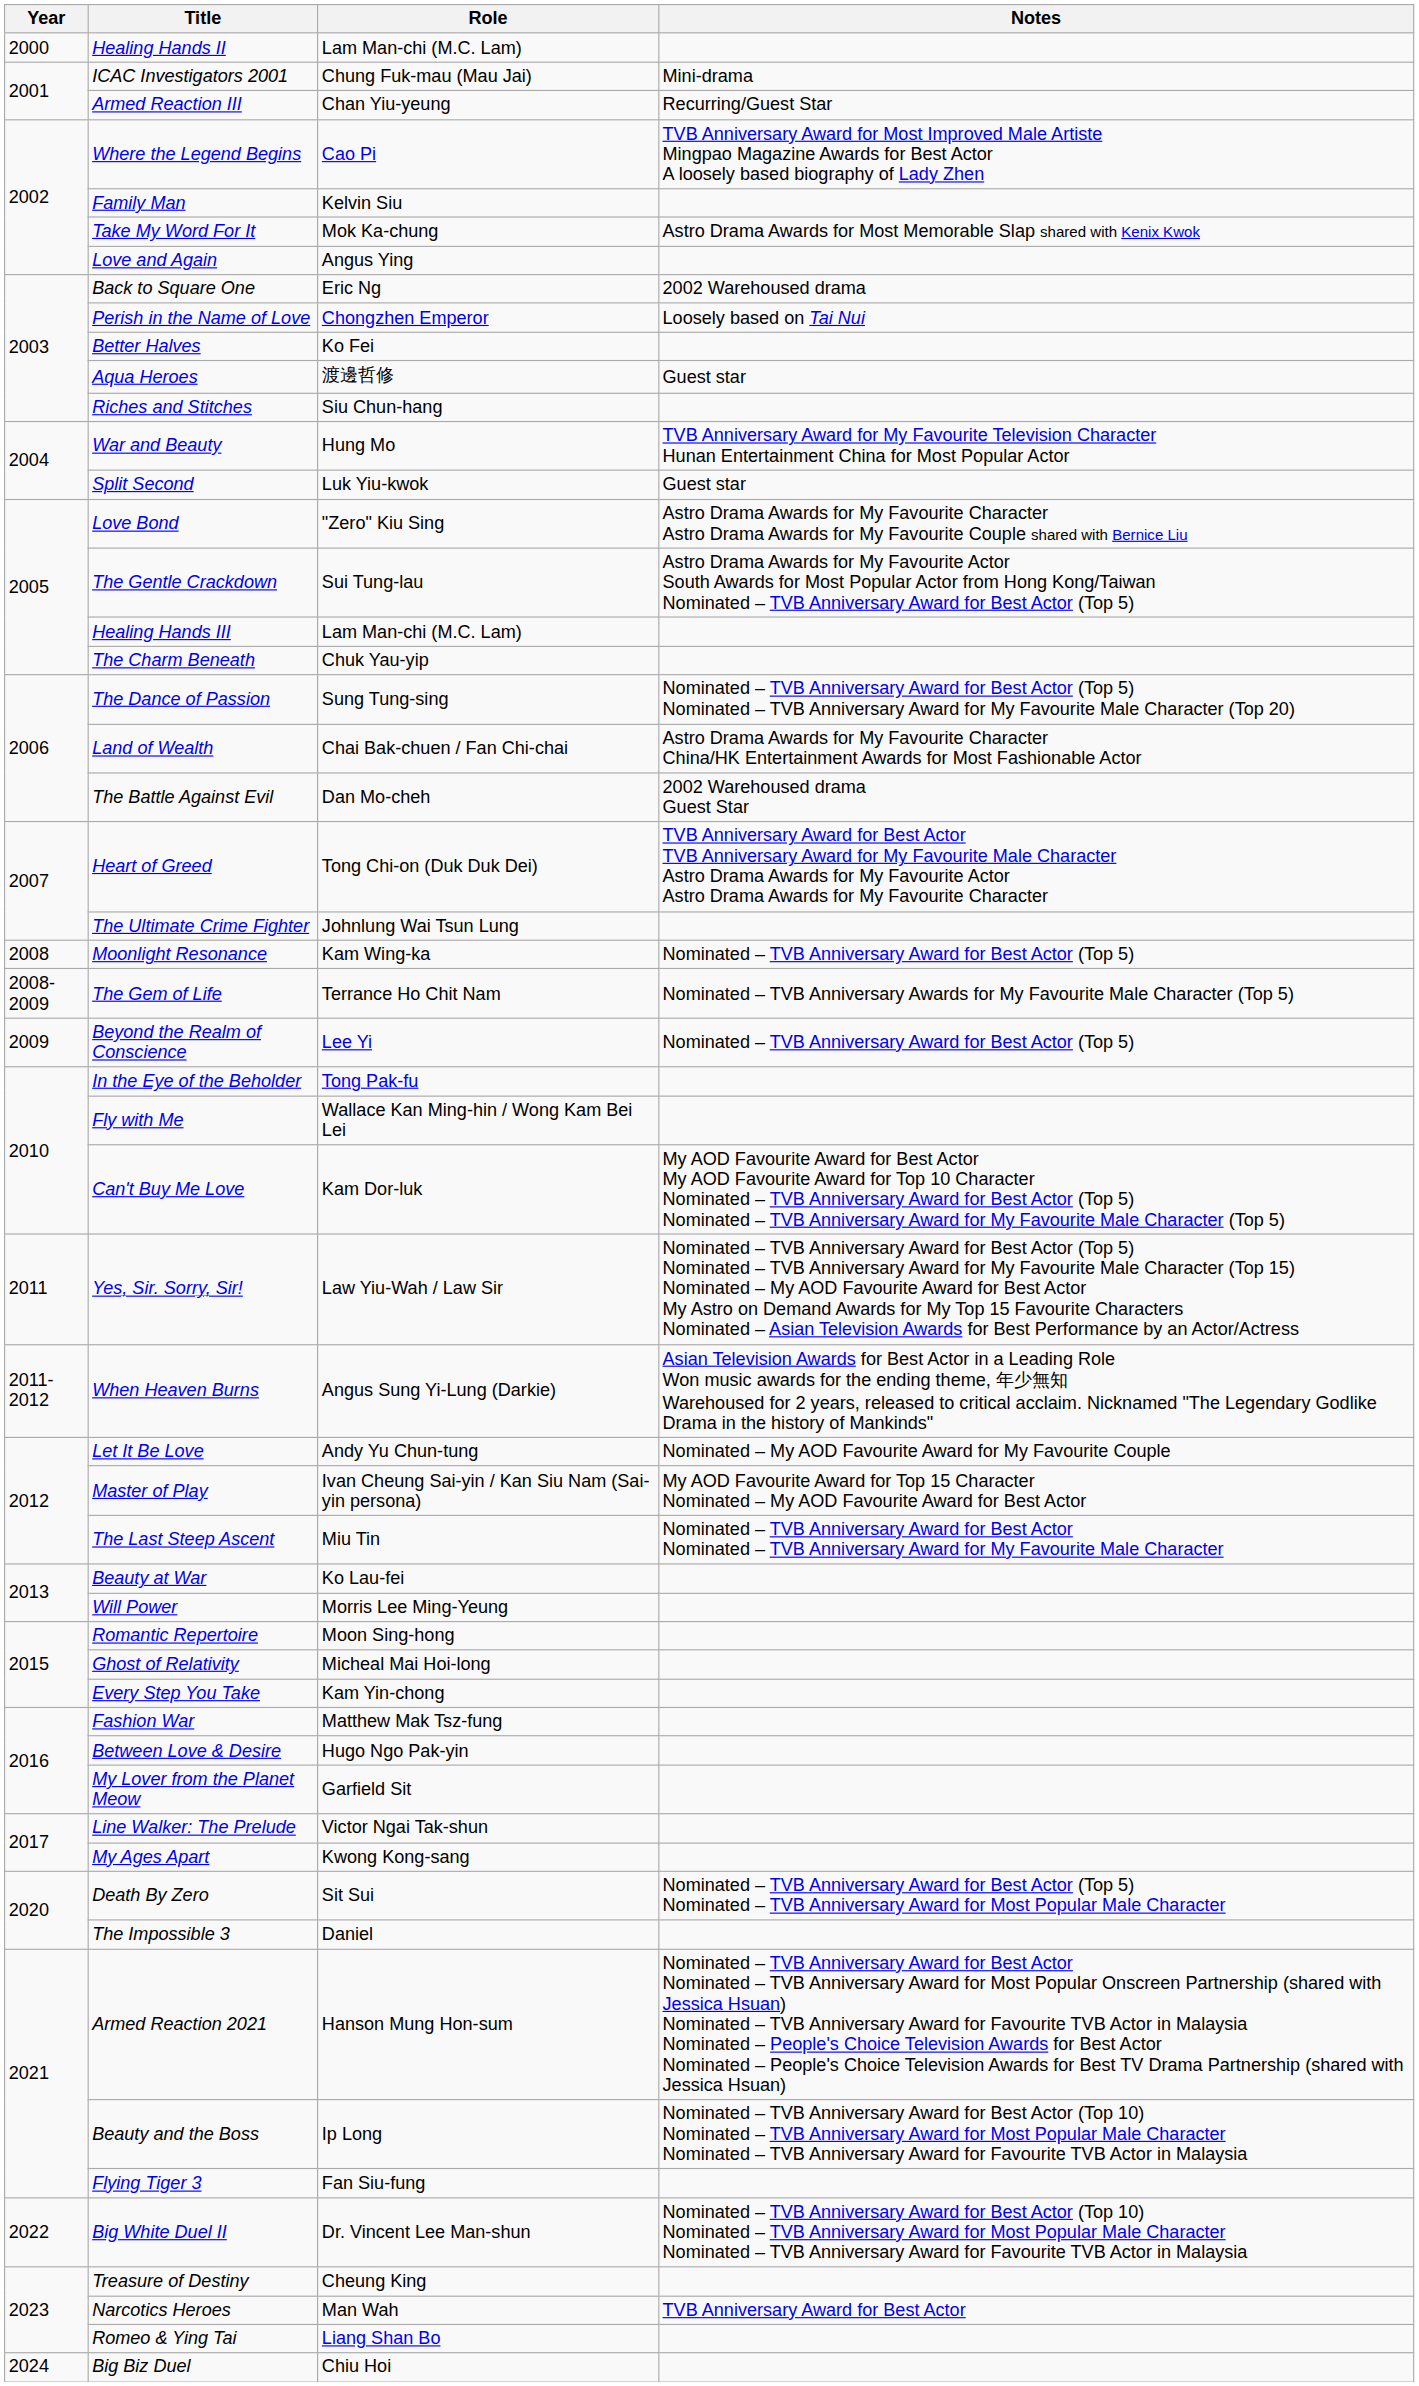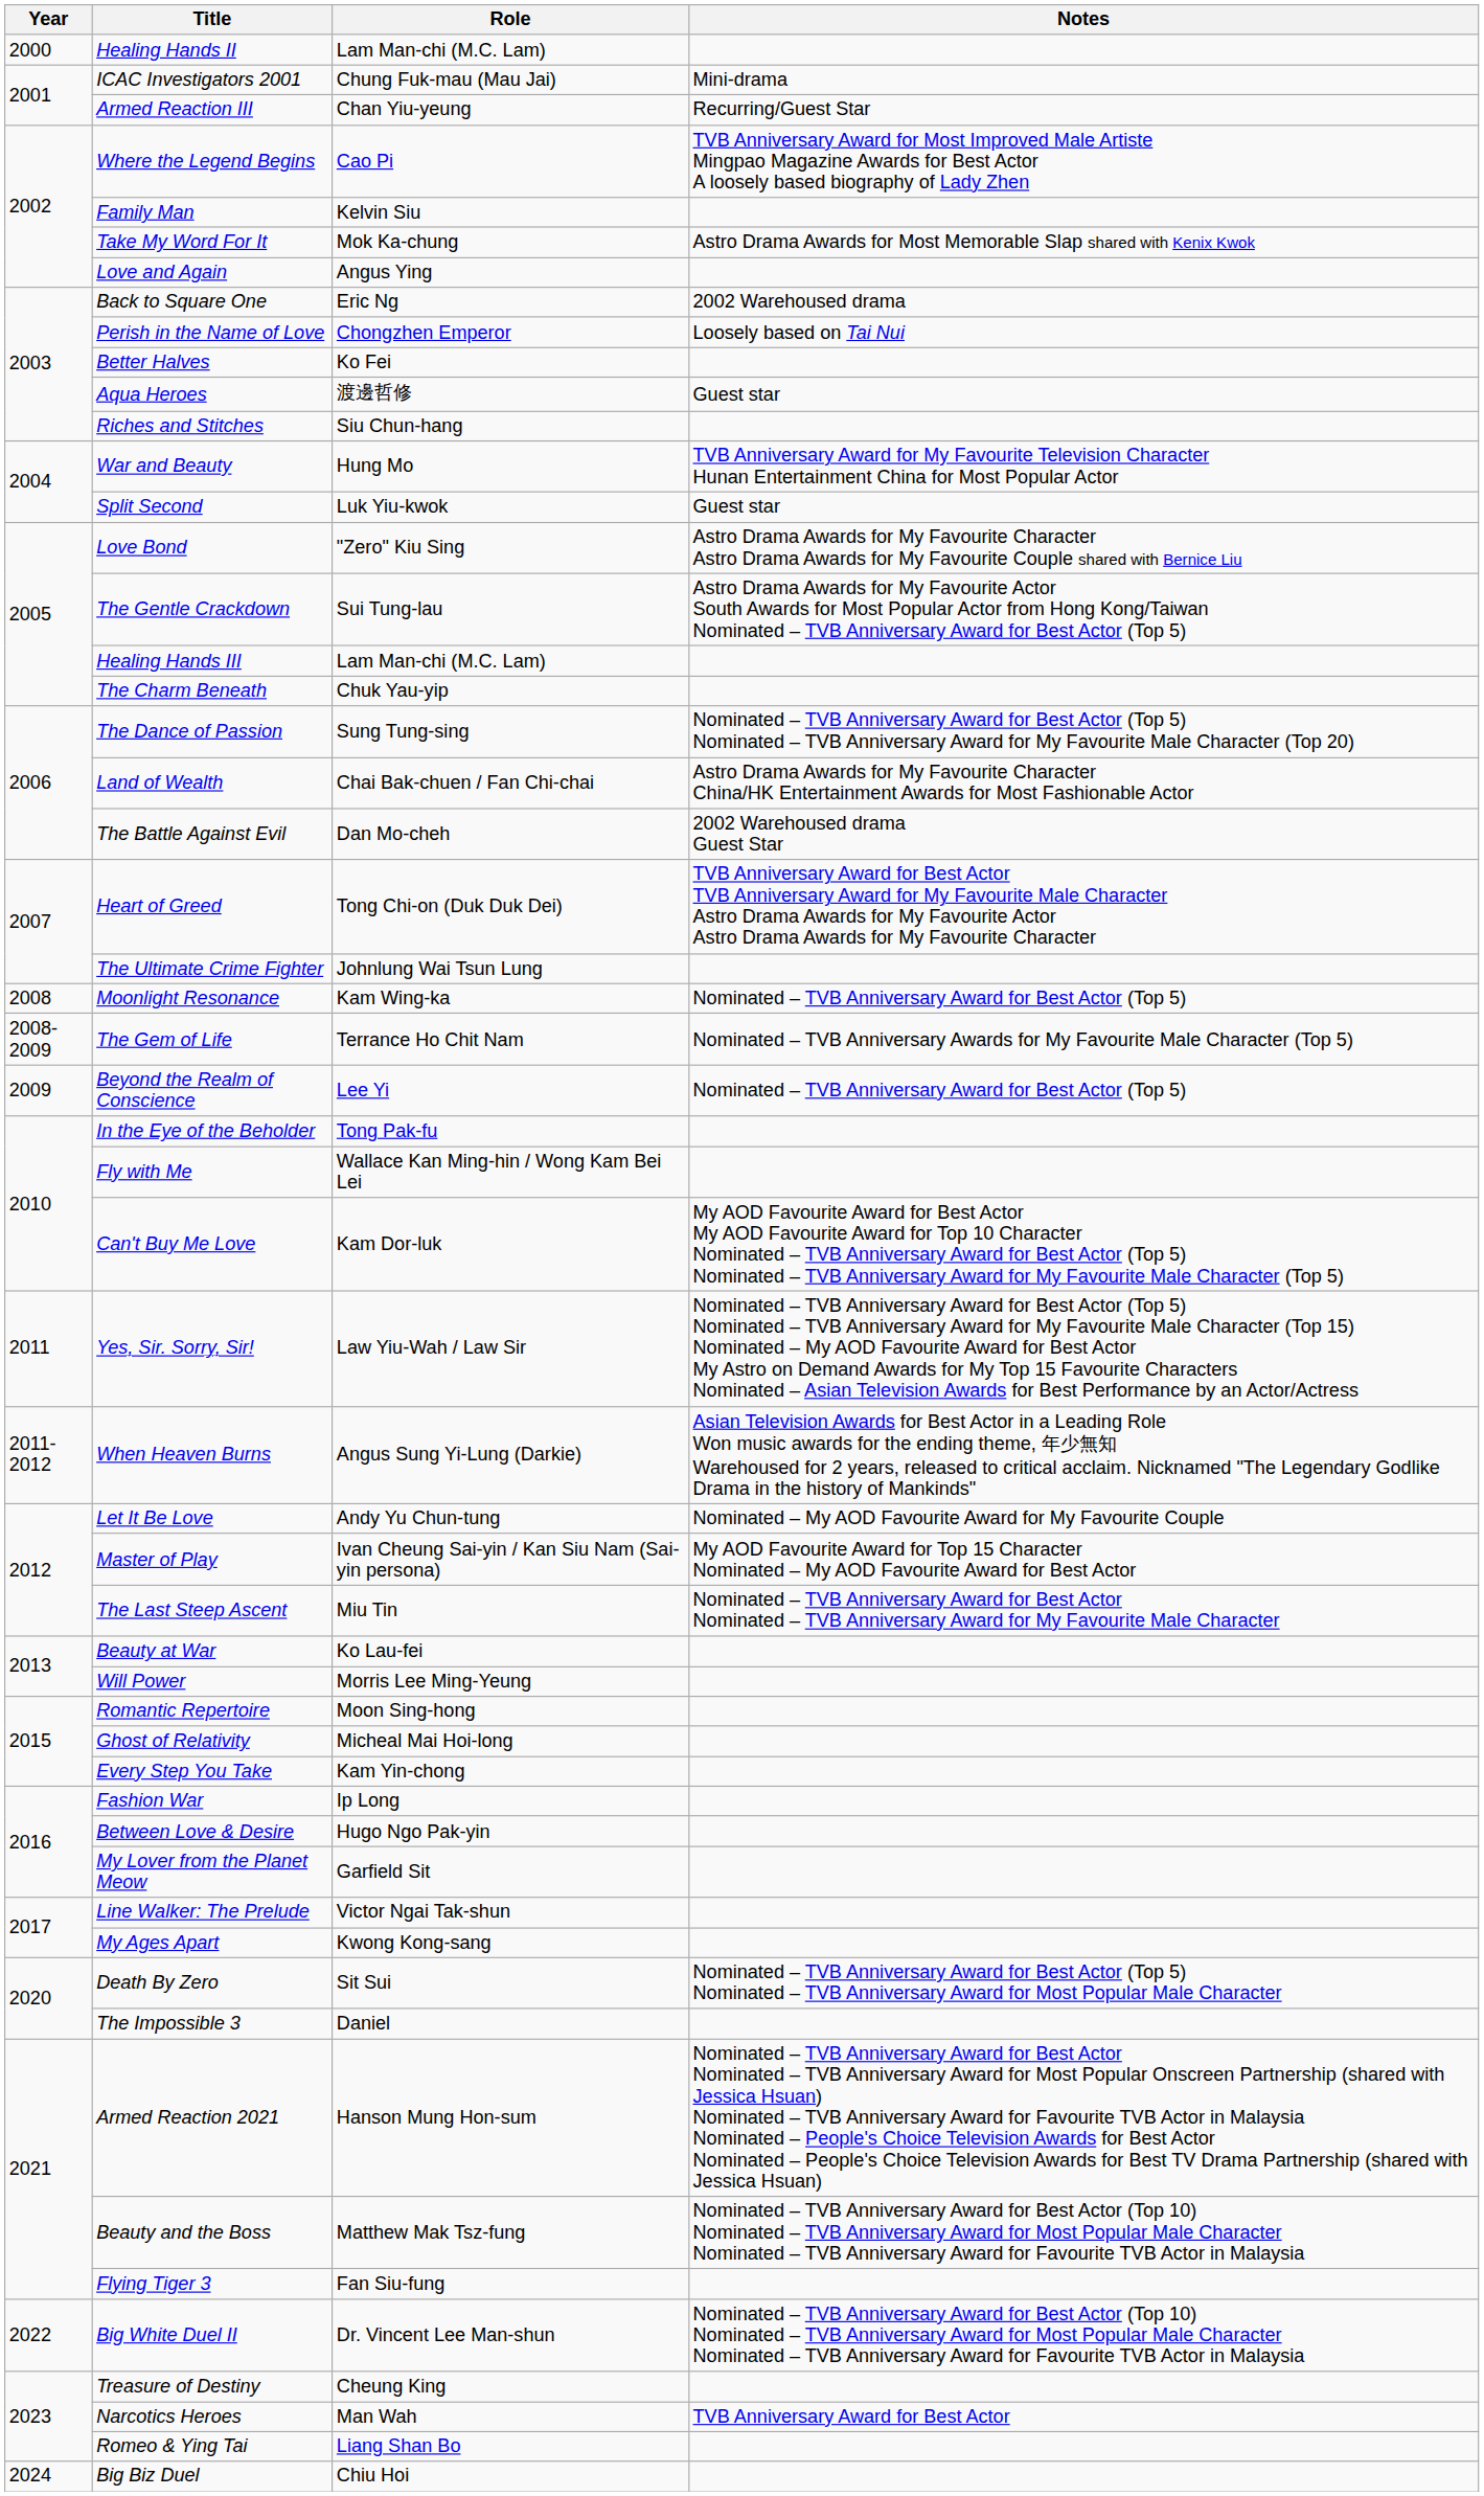Fashion War | Role: Matthew Mak Tsz-fung -> Ip Long
Beauty and the Boss | Role: Ip Long -> Matthew Mak Tsz-fung
